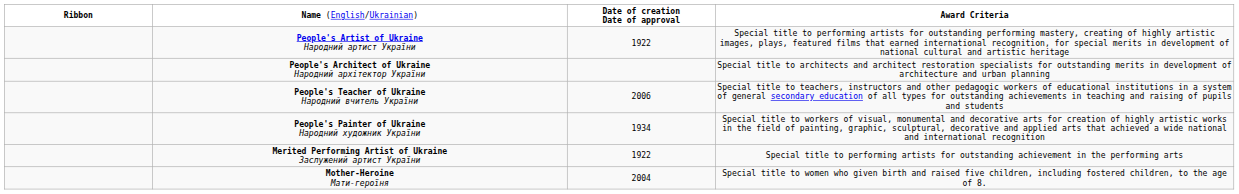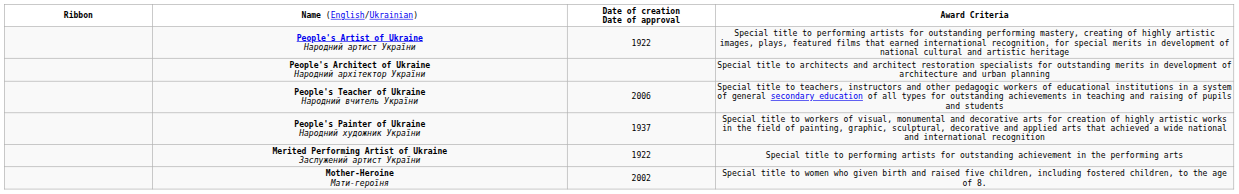People's Painter of Ukraine Народний художник України | column 3: 1934 -> 1937
Mother-Heroine Мати-героїня | column 3: 2004 -> 2002
